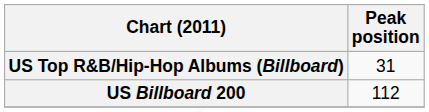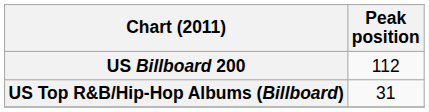rows swapped: US Billboard 200 <-> US Top R&B/Hip-Hop Albums (Billboard)
